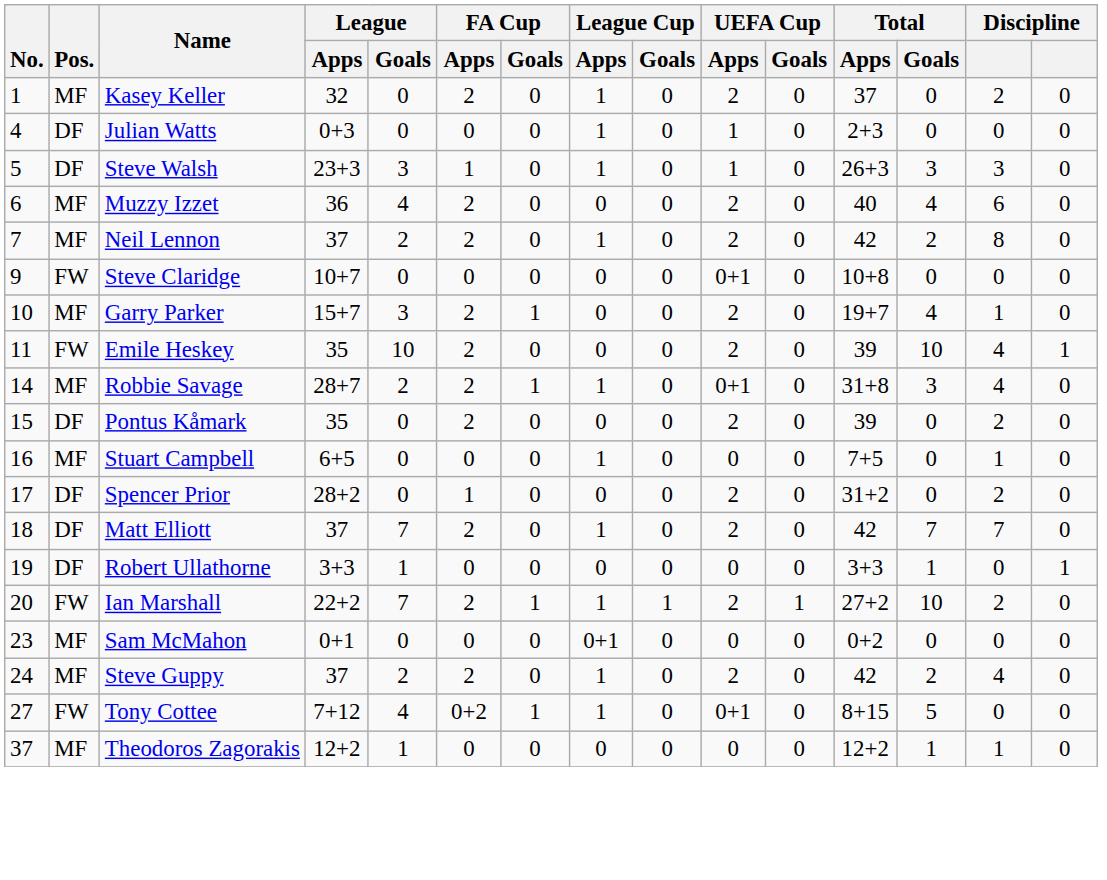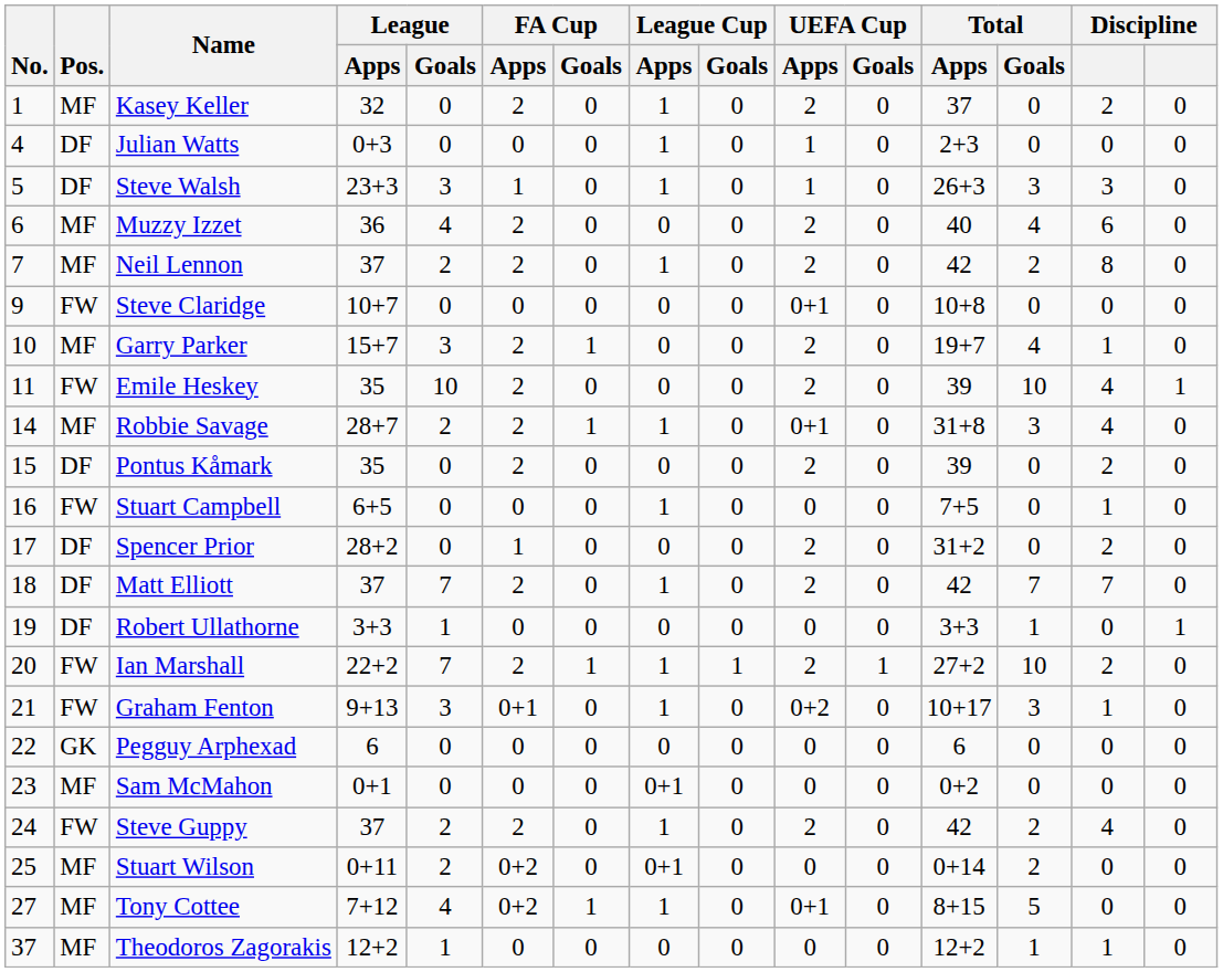Stuart Campbell | Pos.: MF -> FW
+ row: 21 | FW | Graham Fenton | 9+13 | 3 | 0+1 | 0 | 1 | 0 | 0+2 | 0 | 10+17 | 3 | 1 | 0
+ row: 22 | GK | Pegguy Arphexad | 6 | 0 | 0 | 0 | 0 | 0 | 0 | 0 | 6 | 0 | 0 | 0
Steve Guppy | Pos.: MF -> FW
+ row: 25 | MF | Stuart Wilson | 0+11 | 2 | 0+2 | 0 | 0+1 | 0 | 0 | 0 | 0+14 | 2 | 0 | 0
Tony Cottee | Pos.: FW -> MF
